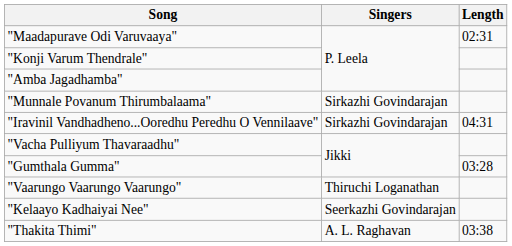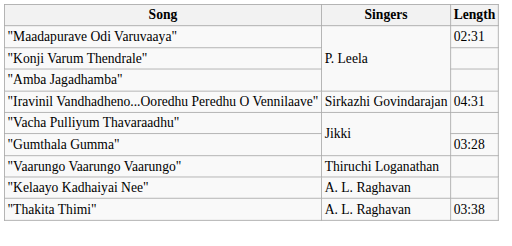- row: "Munnale Povanum Thirumbalaama" | Sirkazhi Govindarajan
"Kelaayo Kadhaiyai Nee" | Singers: Seerkazhi Govindarajan -> A. L. Raghavan
